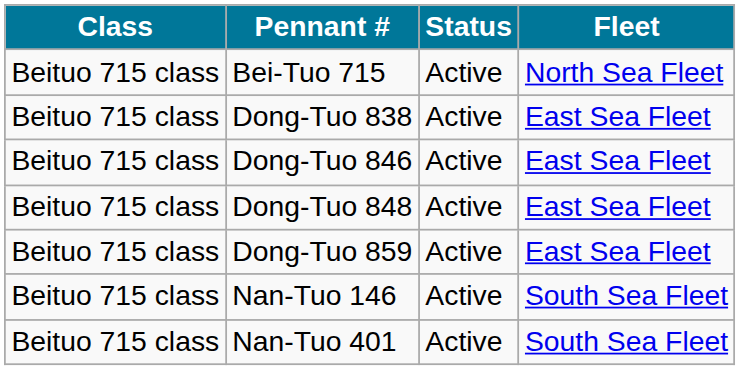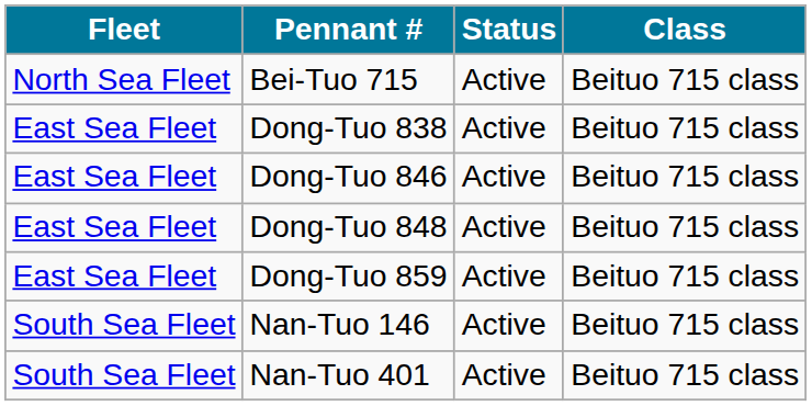columns swapped: Class <-> Fleet
